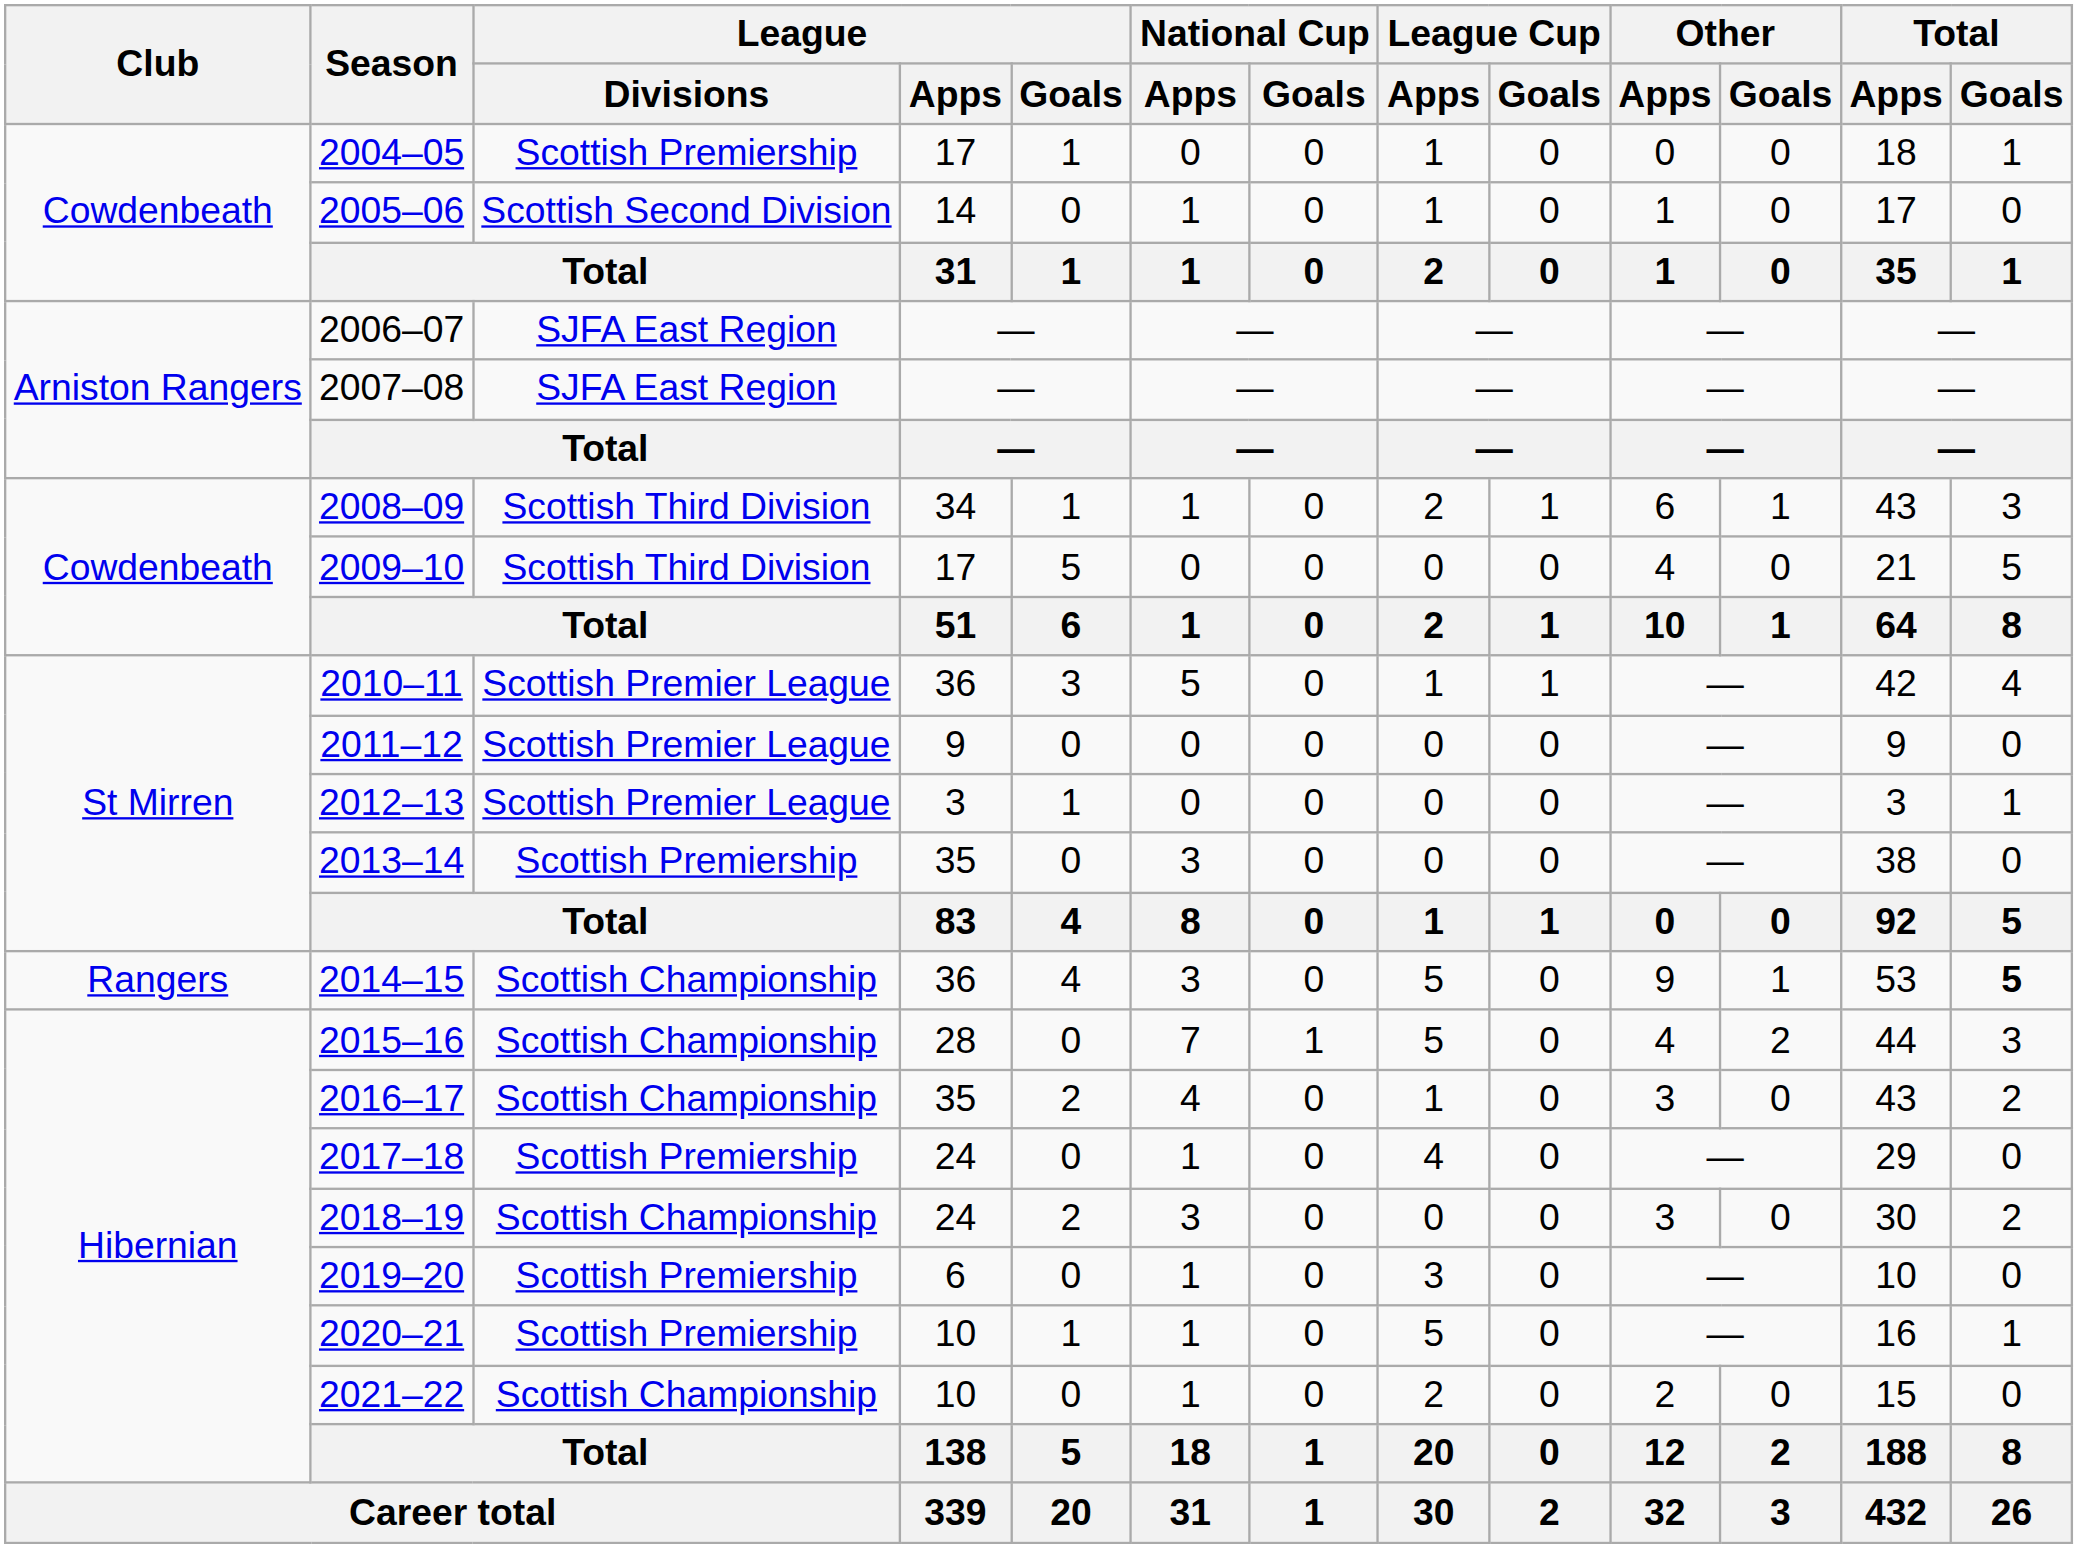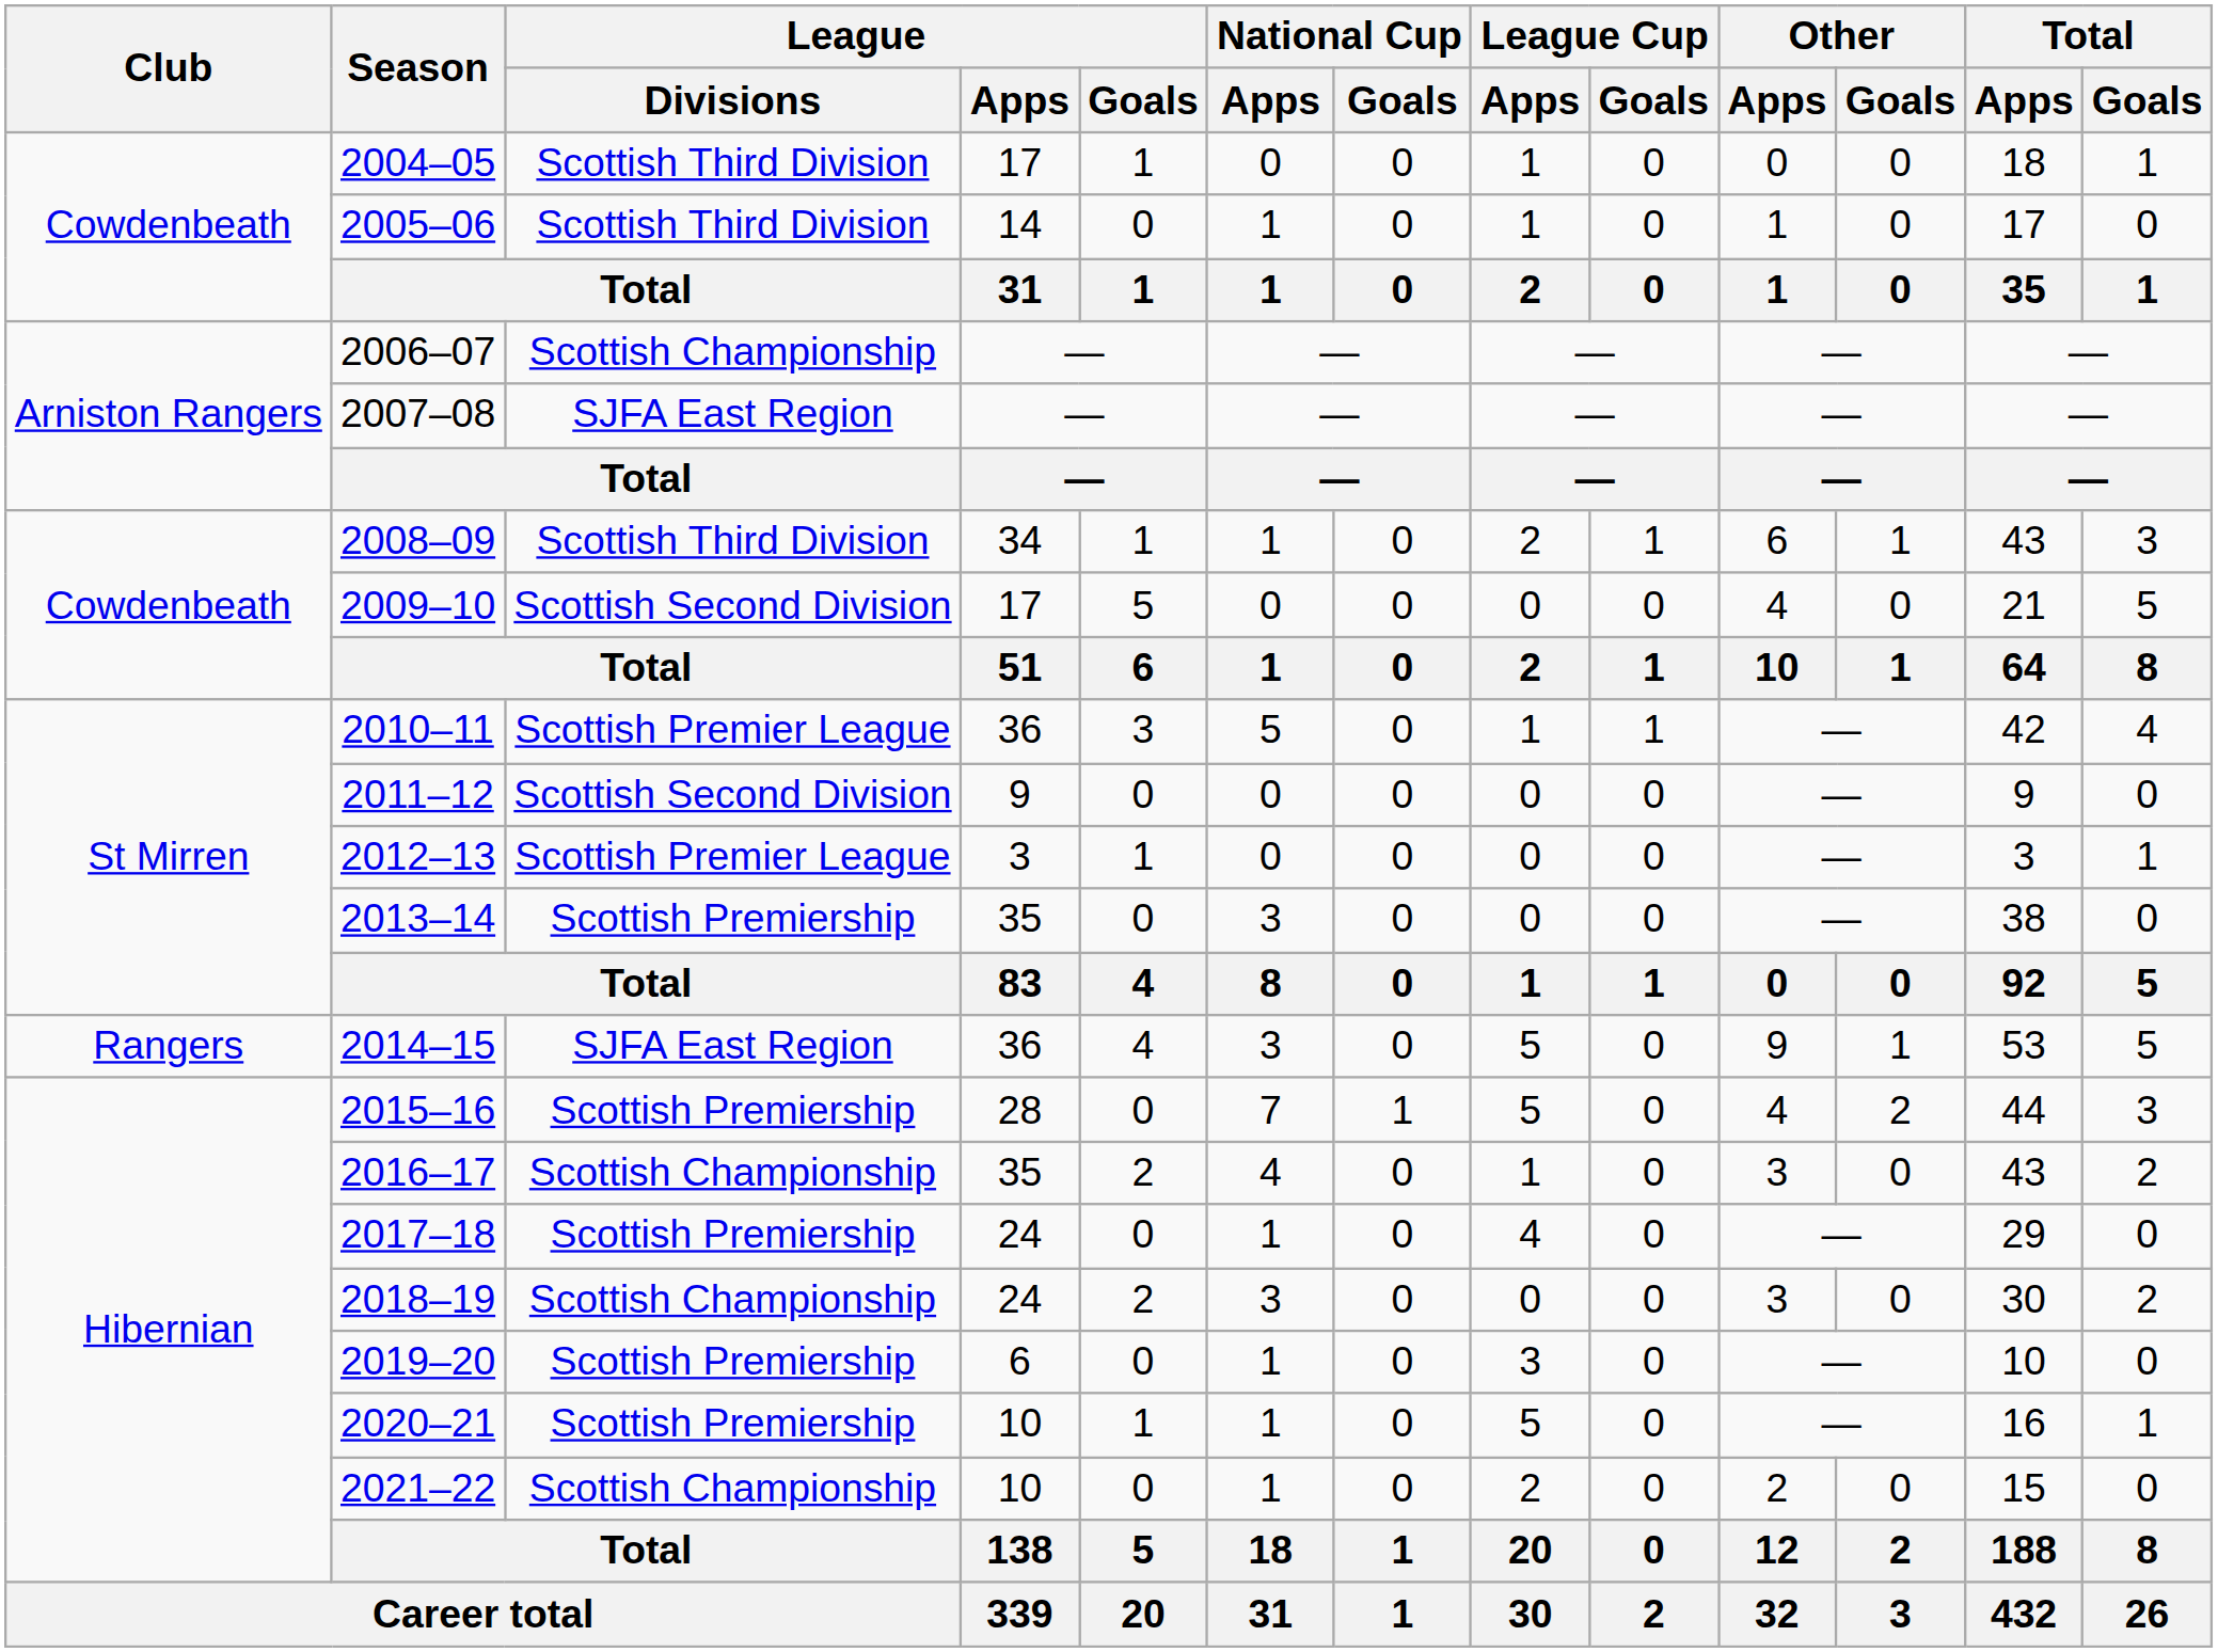2004–05 | League / Divisions: Scottish Premiership -> Scottish Third Division
2005–06 | League / Divisions: Scottish Second Division -> Scottish Third Division
2006–07 | League / Divisions: SJFA East Region -> Scottish Championship
2009–10 | League / Divisions: Scottish Third Division -> Scottish Second Division
2011–12 | League / Divisions: Scottish Premier League -> Scottish Second Division
2014–15 | League / Divisions: Scottish Championship -> SJFA East Region
2014–15 | Total / Goals: bold -> normal
2015–16 | League / Divisions: Scottish Championship -> Scottish Premiership
